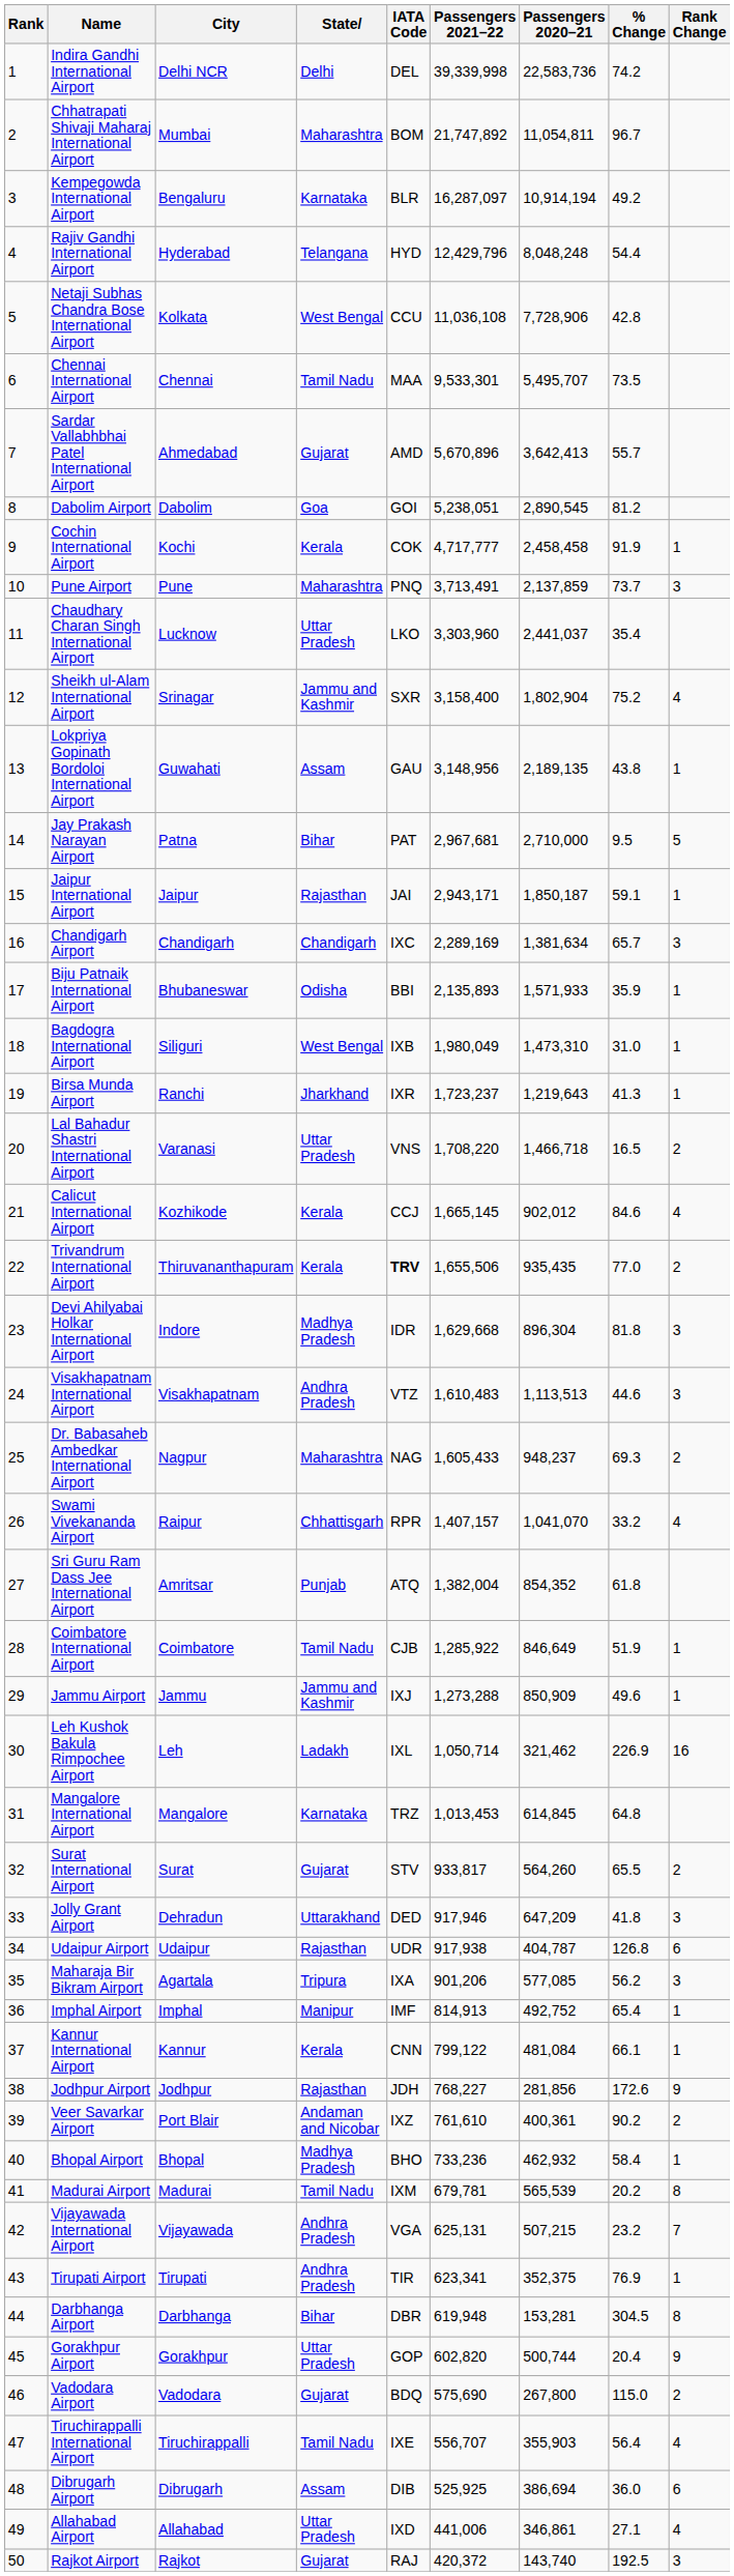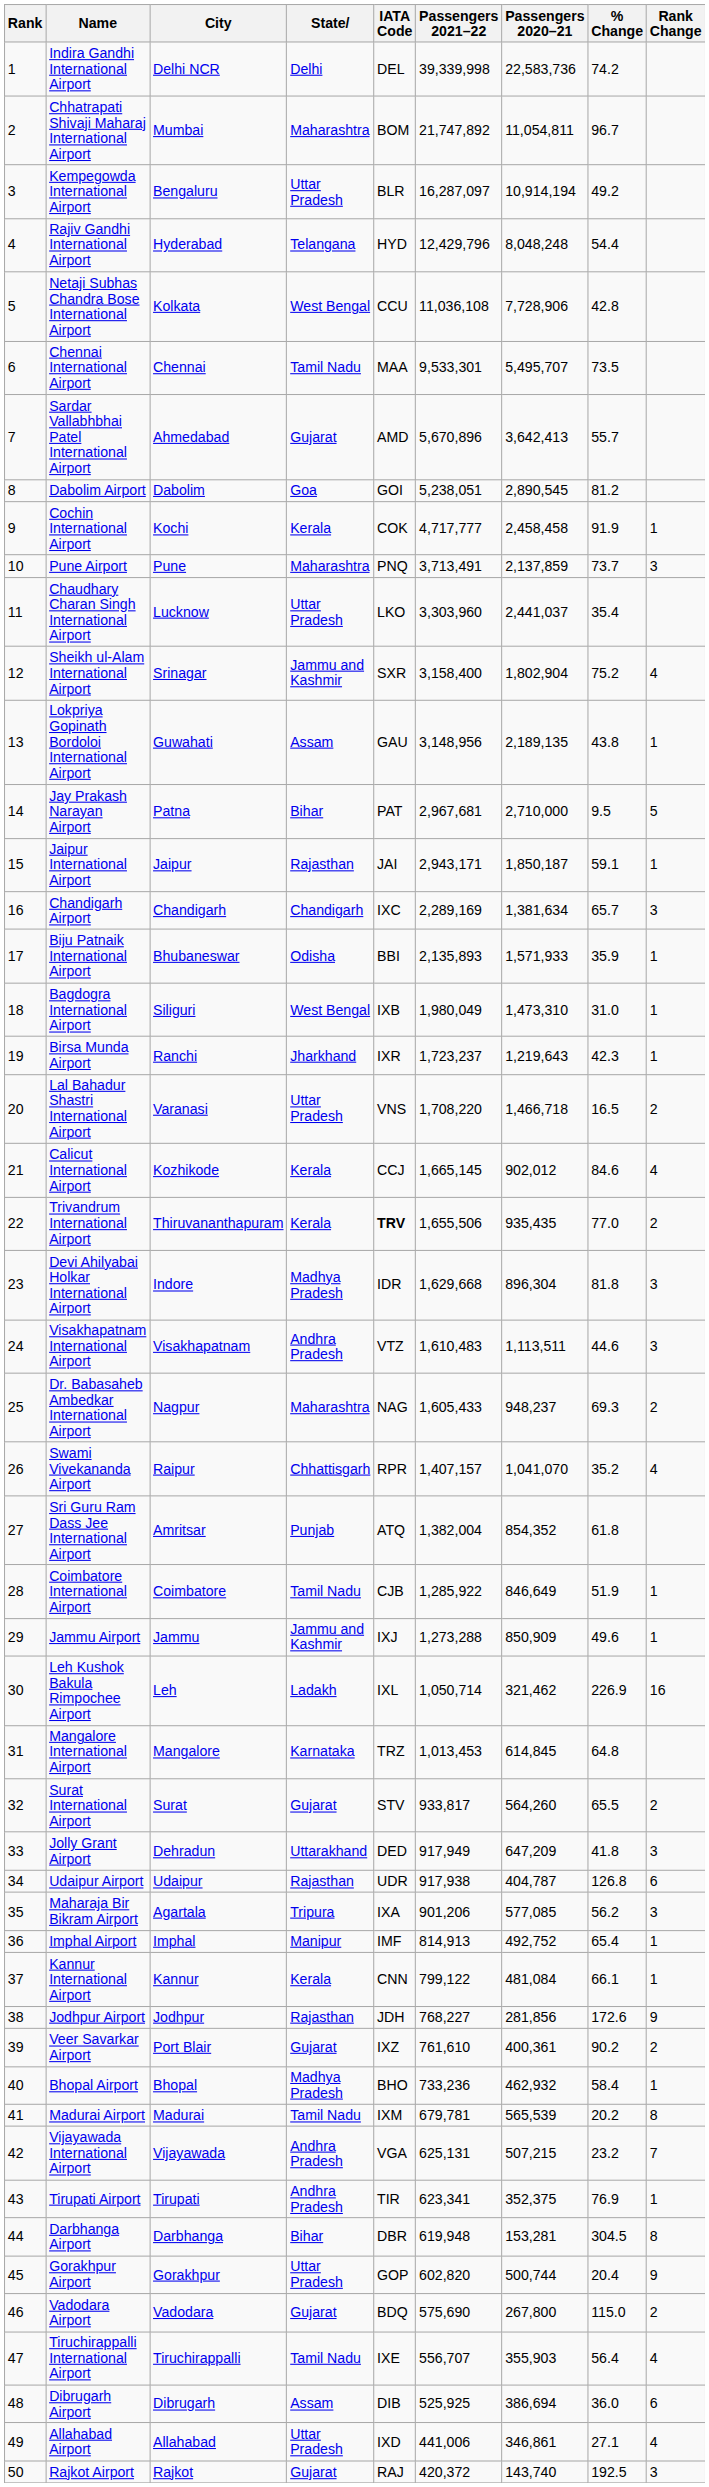Kempegowda International Airport | State: Karnataka -> Uttar Pradesh
Birsa Munda Airport | % Change: 41.3 -> 42.3
Visakhapatnam International Airport | Passengers 2020–21: 1,113,513 -> 1,113,511
Swami Vivekananda Airport | % Change: 33.2 -> 35.2
Jolly Grant Airport | Passengers 2021–22: 917,946 -> 917,949
Veer Savarkar Airport | State: Andaman and Nicobar -> Gujarat
